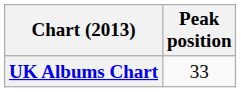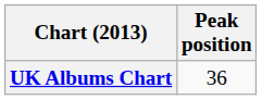UK Albums Chart | Peak position: 33 -> 36
